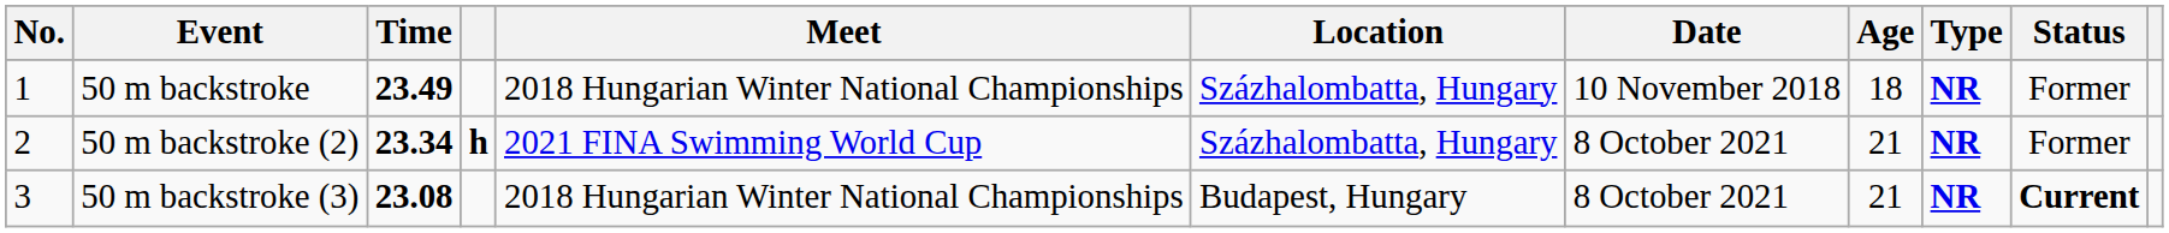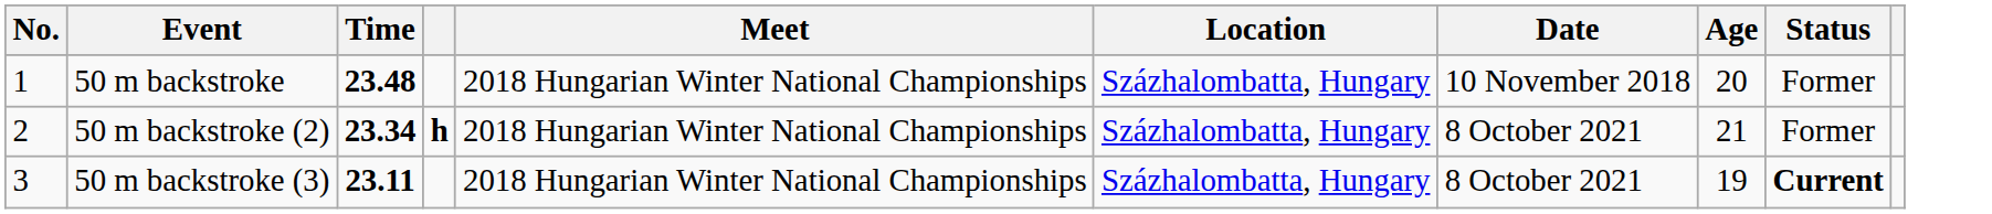- column: Type | NR | NR | NR
50 m backstroke | Time: 23.49 -> 23.48
50 m backstroke | Age: 18 -> 20
50 m backstroke (2) | Meet: 2021 FINA Swimming World Cup -> 2018 Hungarian Winter National Championships
50 m backstroke (3) | Time: 23.08 -> 23.11
50 m backstroke (3) | Location: Budapest, Hungary -> Százhalombatta, Hungary
50 m backstroke (3) | Age: 21 -> 19
